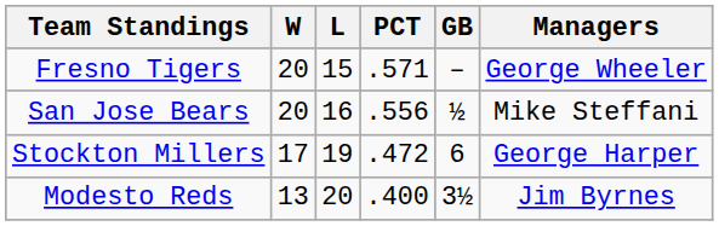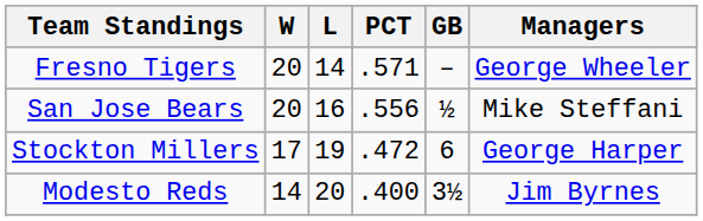Fresno Tigers | L: 15 -> 14
Modesto Reds | W: 13 -> 14
